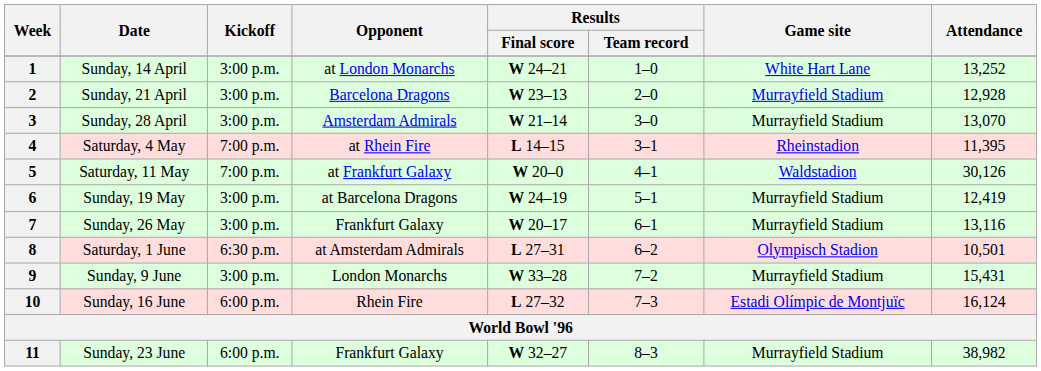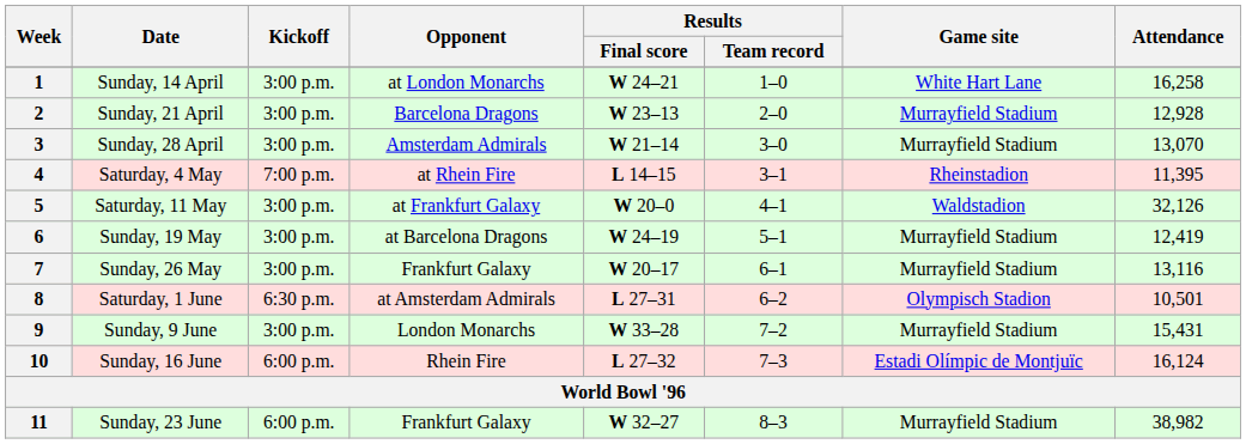1 | Attendance: 13,252 -> 16,258
5 | Kickoff: 7:00 p.m. -> 3:00 p.m.
5 | Attendance: 30,126 -> 32,126
